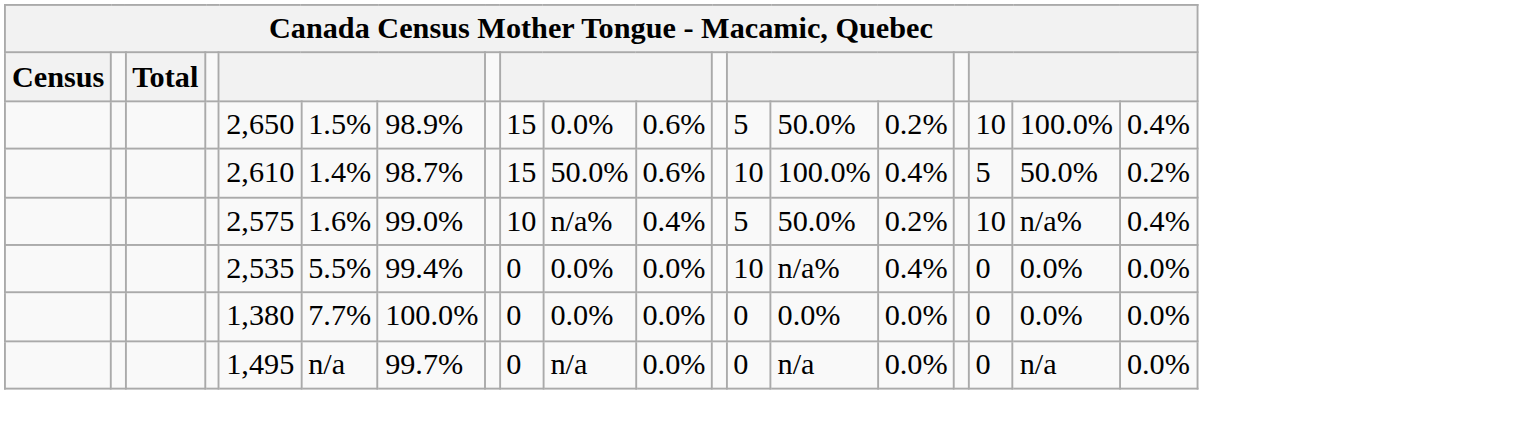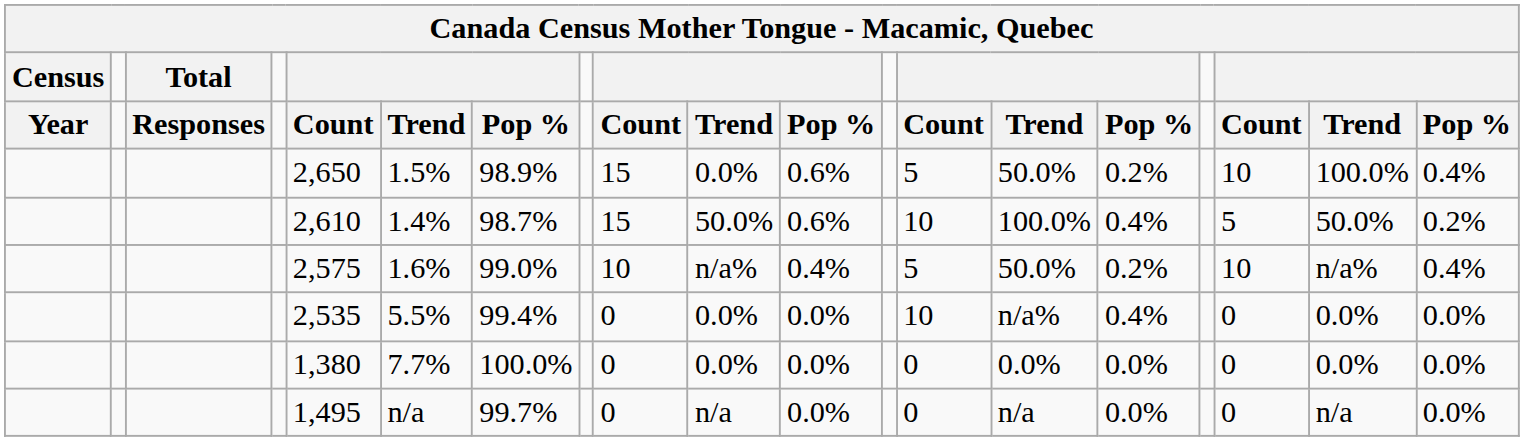+ row: Year | Responses | Count | Trend | Pop % | Count | Trend | Pop % | Count | Trend | Pop % | Count | Trend | Pop %
